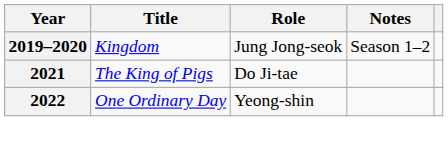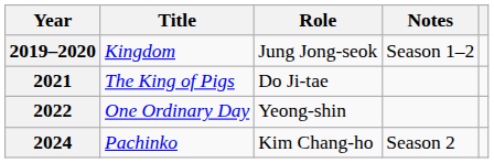+ row: 2024 | Pachinko | Kim Chang-ho | Season 2
